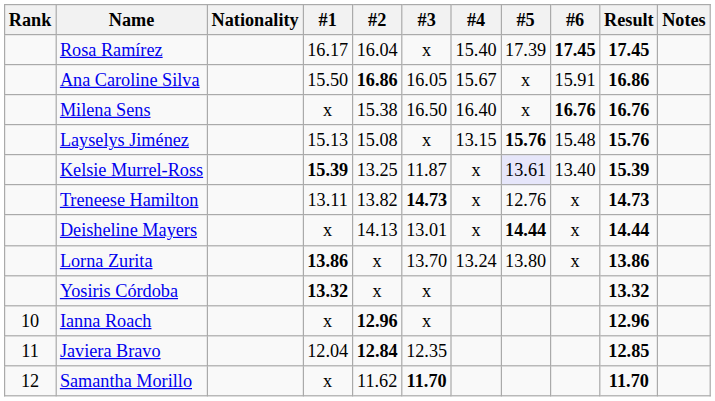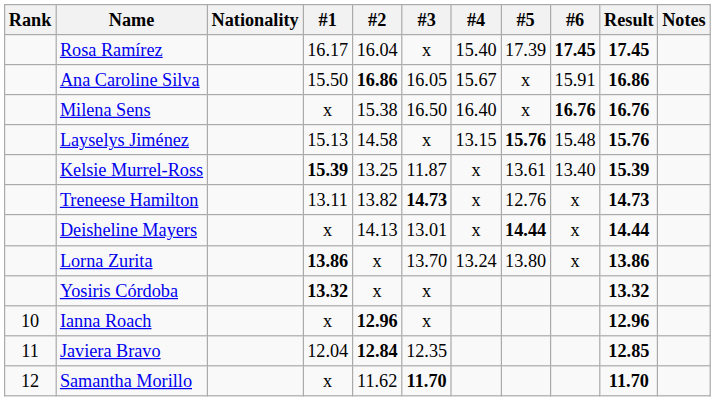Layselys Jiménez | #2: 15.08 -> 14.58
Kelsie Murrel-Ross | #5: lavender background -> no background
